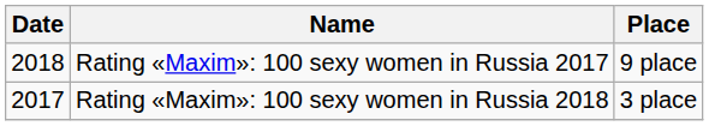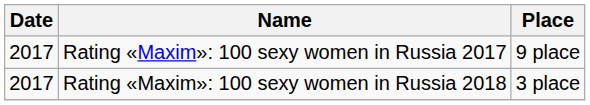Rating «Maxim»: 100 sexy women in Russia 2017 | Date: 2018 -> 2017
